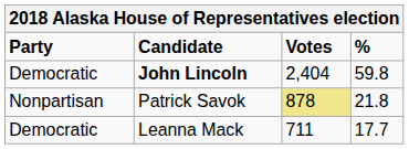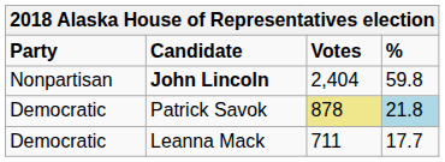John Lincoln | Party: Democratic -> Nonpartisan
Patrick Savok | Party: Nonpartisan -> Democratic
Patrick Savok | %: no background -> lightblue background
